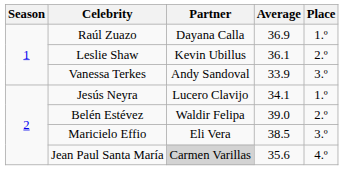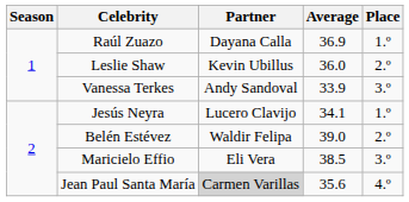Leslie Shaw | Average: 36.1 -> 36.0
